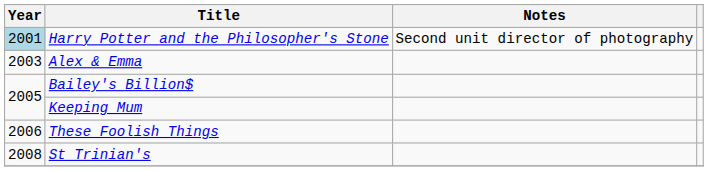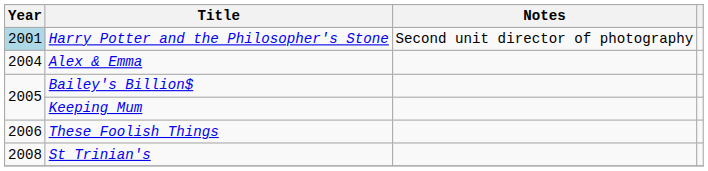Alex & Emma | Year: 2003 -> 2004
